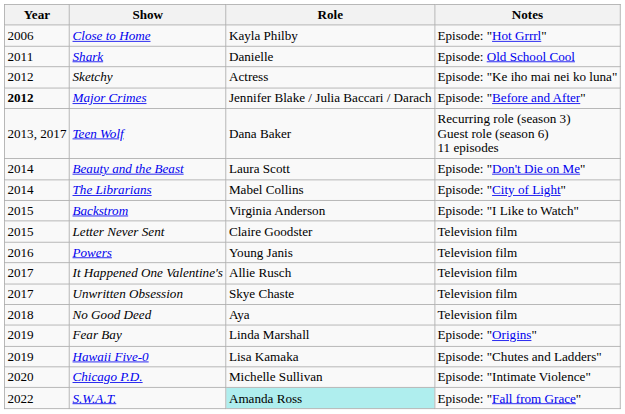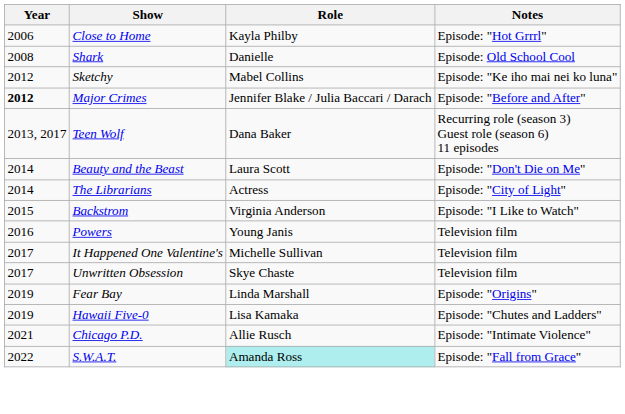Shark | Year: 2011 -> 2008
Sketchy | Role: Actress -> Mabel Collins
The Librarians | Role: Mabel Collins -> Actress
- row: 2015 | Letter Never Sent | Claire Goodster | Television film
It Happened One Valentine's | Role: Allie Rusch -> Michelle Sullivan
- row: 2018 | No Good Deed | Aya | Television film
Chicago P.D. | Year: 2020 -> 2021
Chicago P.D. | Role: Michelle Sullivan -> Allie Rusch
